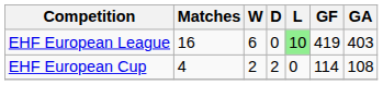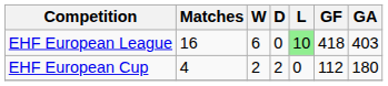EHF European League | GF: 419 -> 418
EHF European Cup | GF: 114 -> 112
EHF European Cup | GA: 108 -> 180
